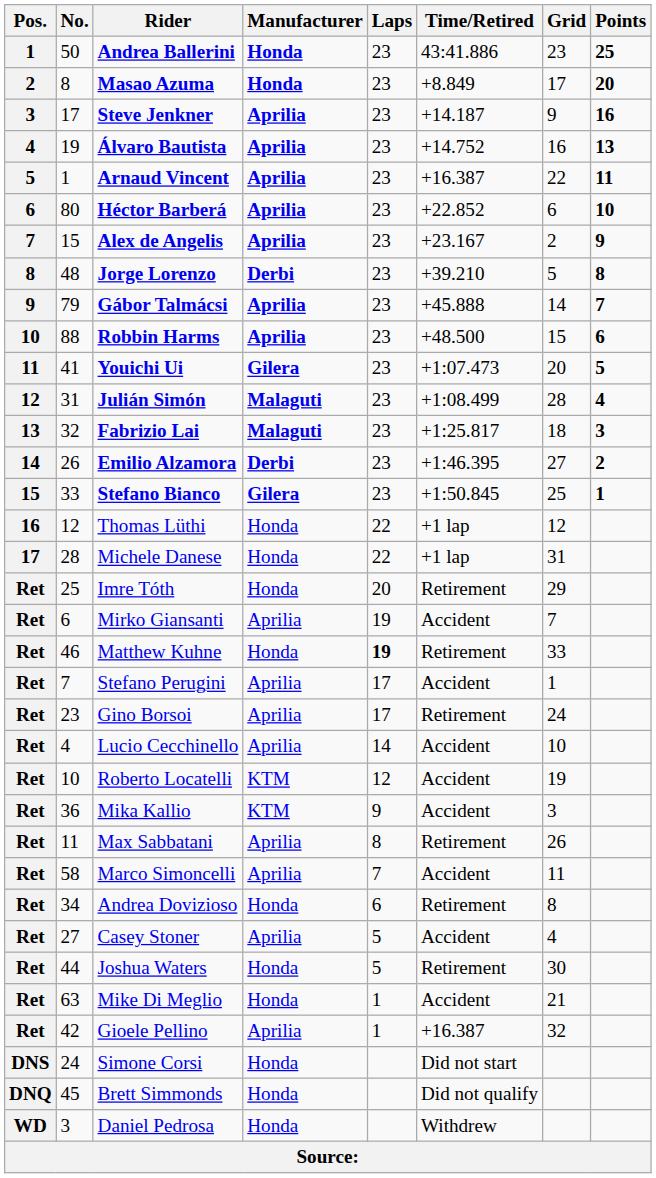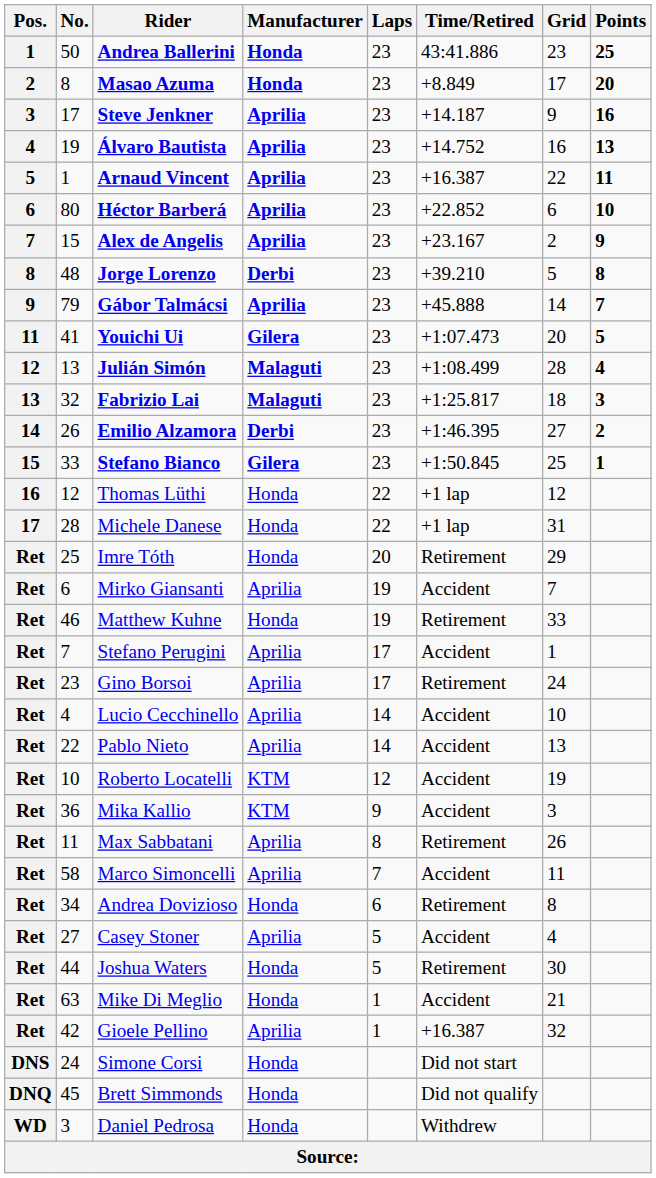- row: 10 | 88 | Robbin Harms | Aprilia | 23 | +48.500 | 15 | 6
Julián Simón | No.: 31 -> 13
Matthew Kuhne | Laps: bold -> normal
+ row: Ret | 22 | Pablo Nieto | Aprilia | 14 | Accident | 13
